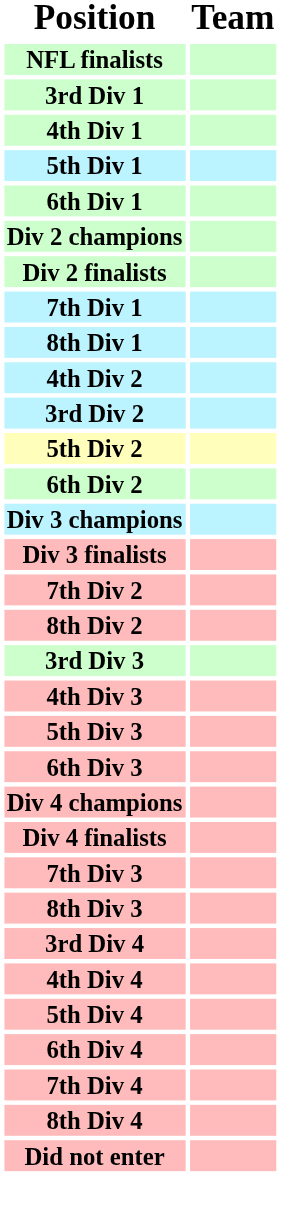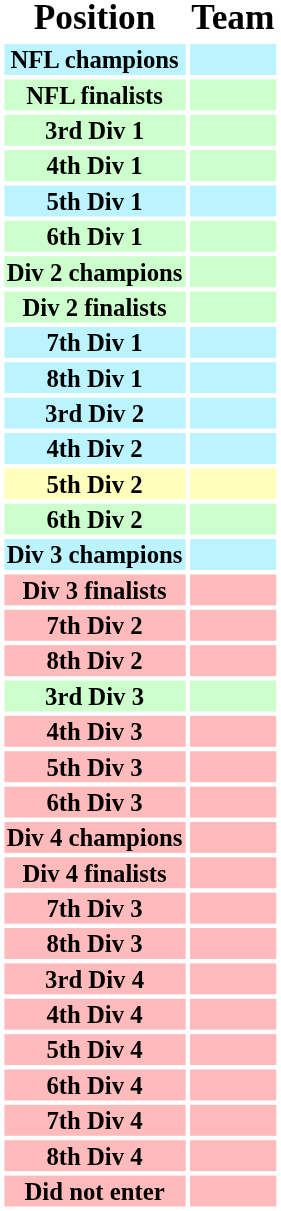+ row: NFL champions
rows swapped: 3rd Div 2 <-> 4th Div 2
